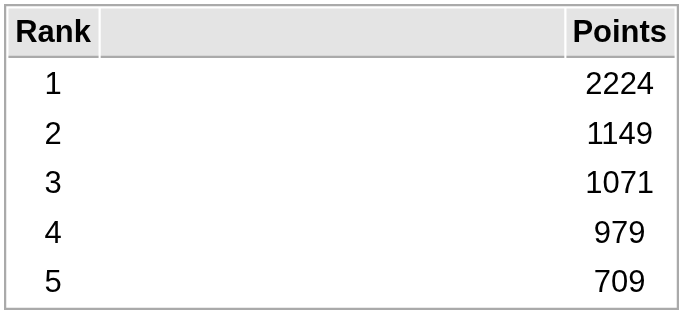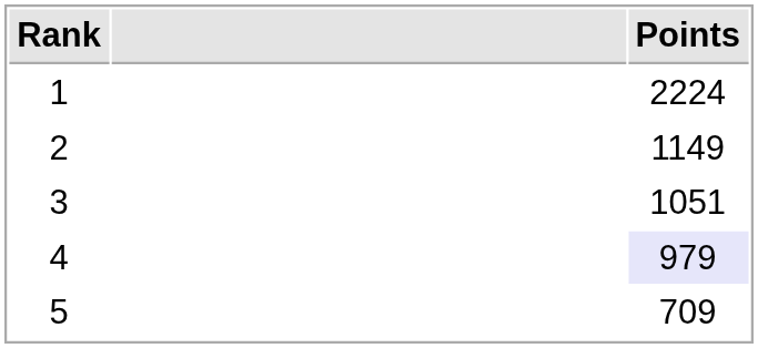3 | Points: 1071 -> 1051
4 | Points: no background -> lavender background
